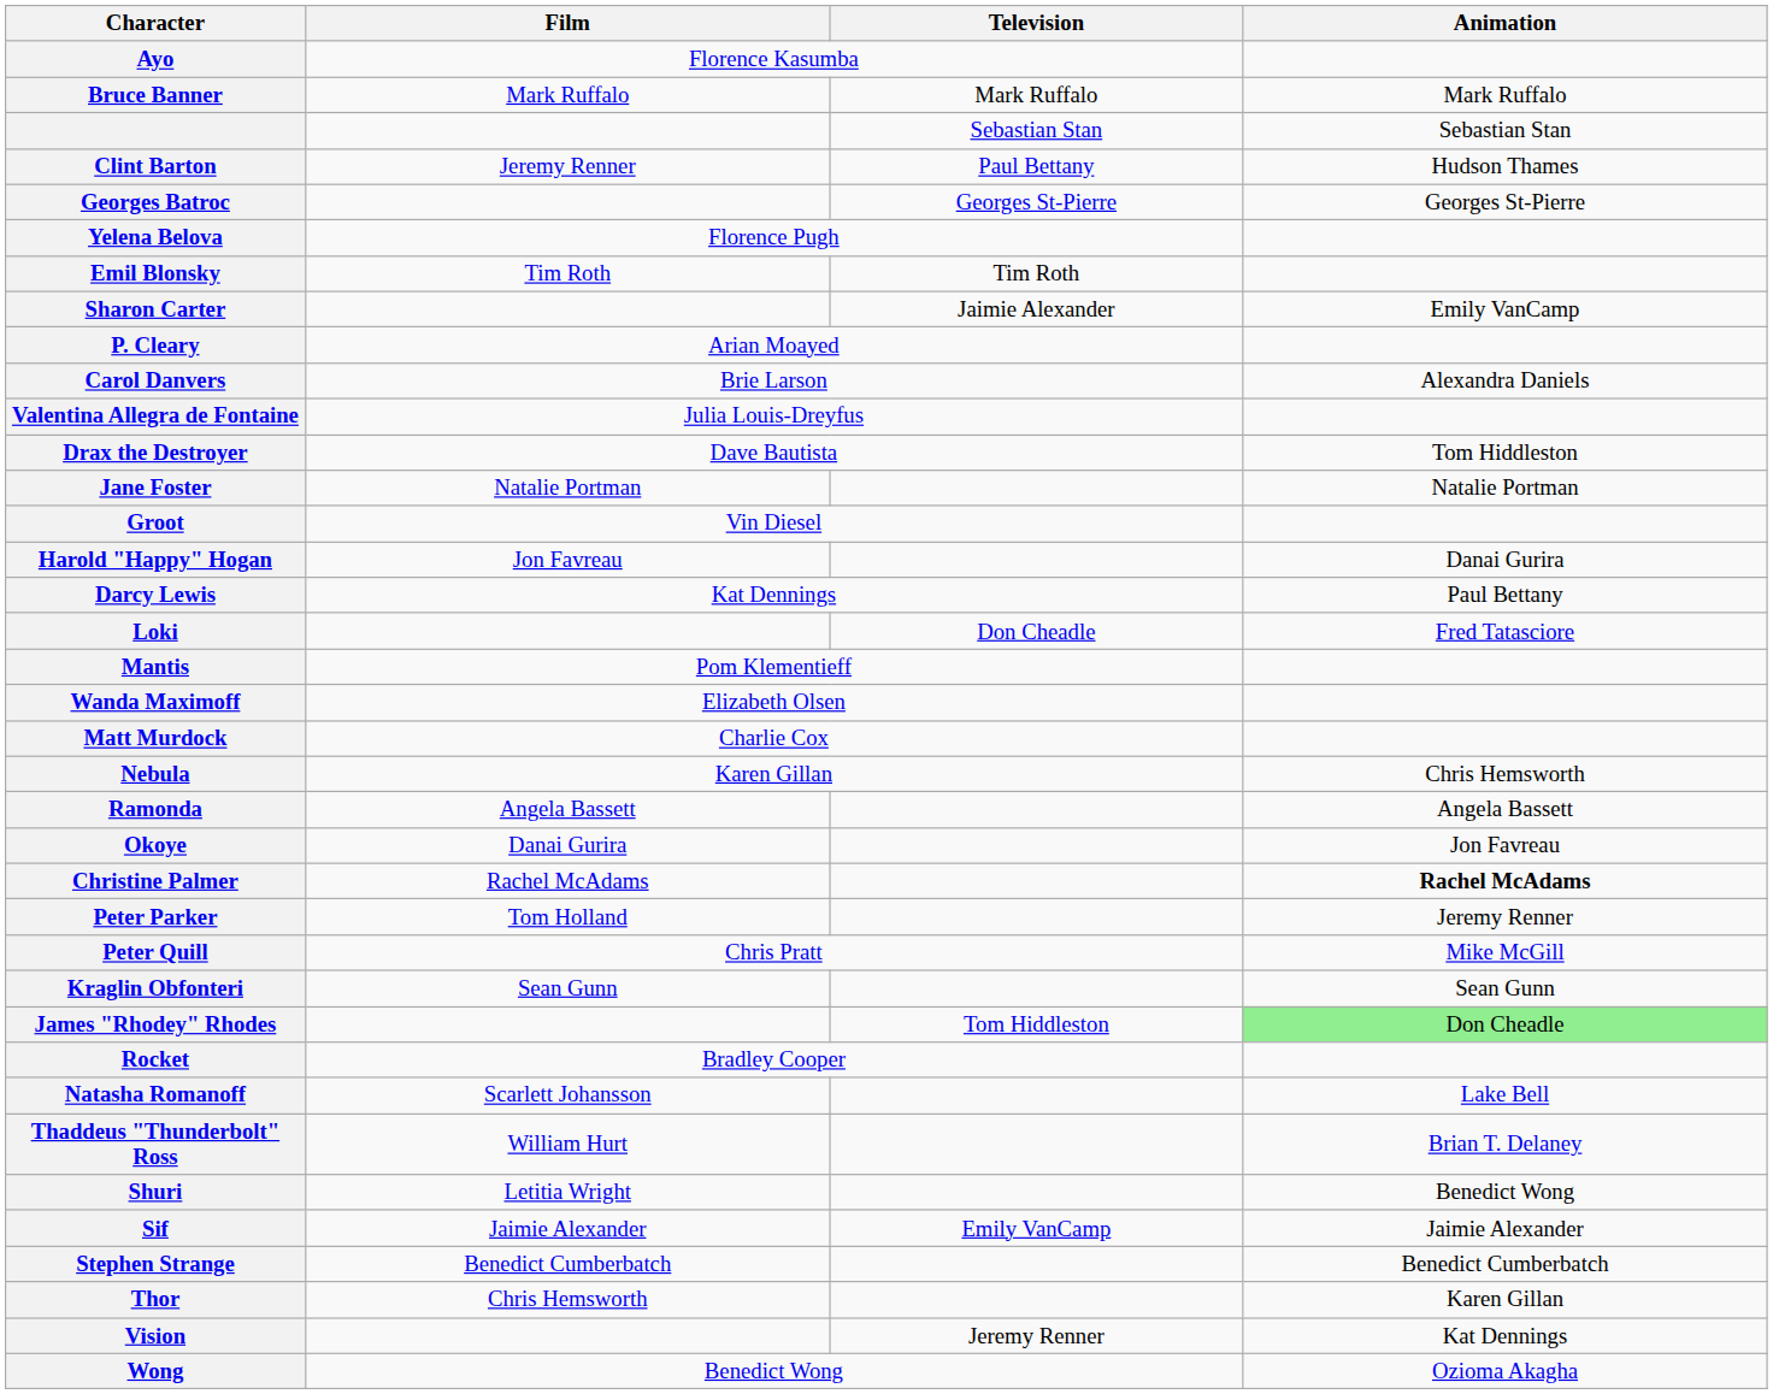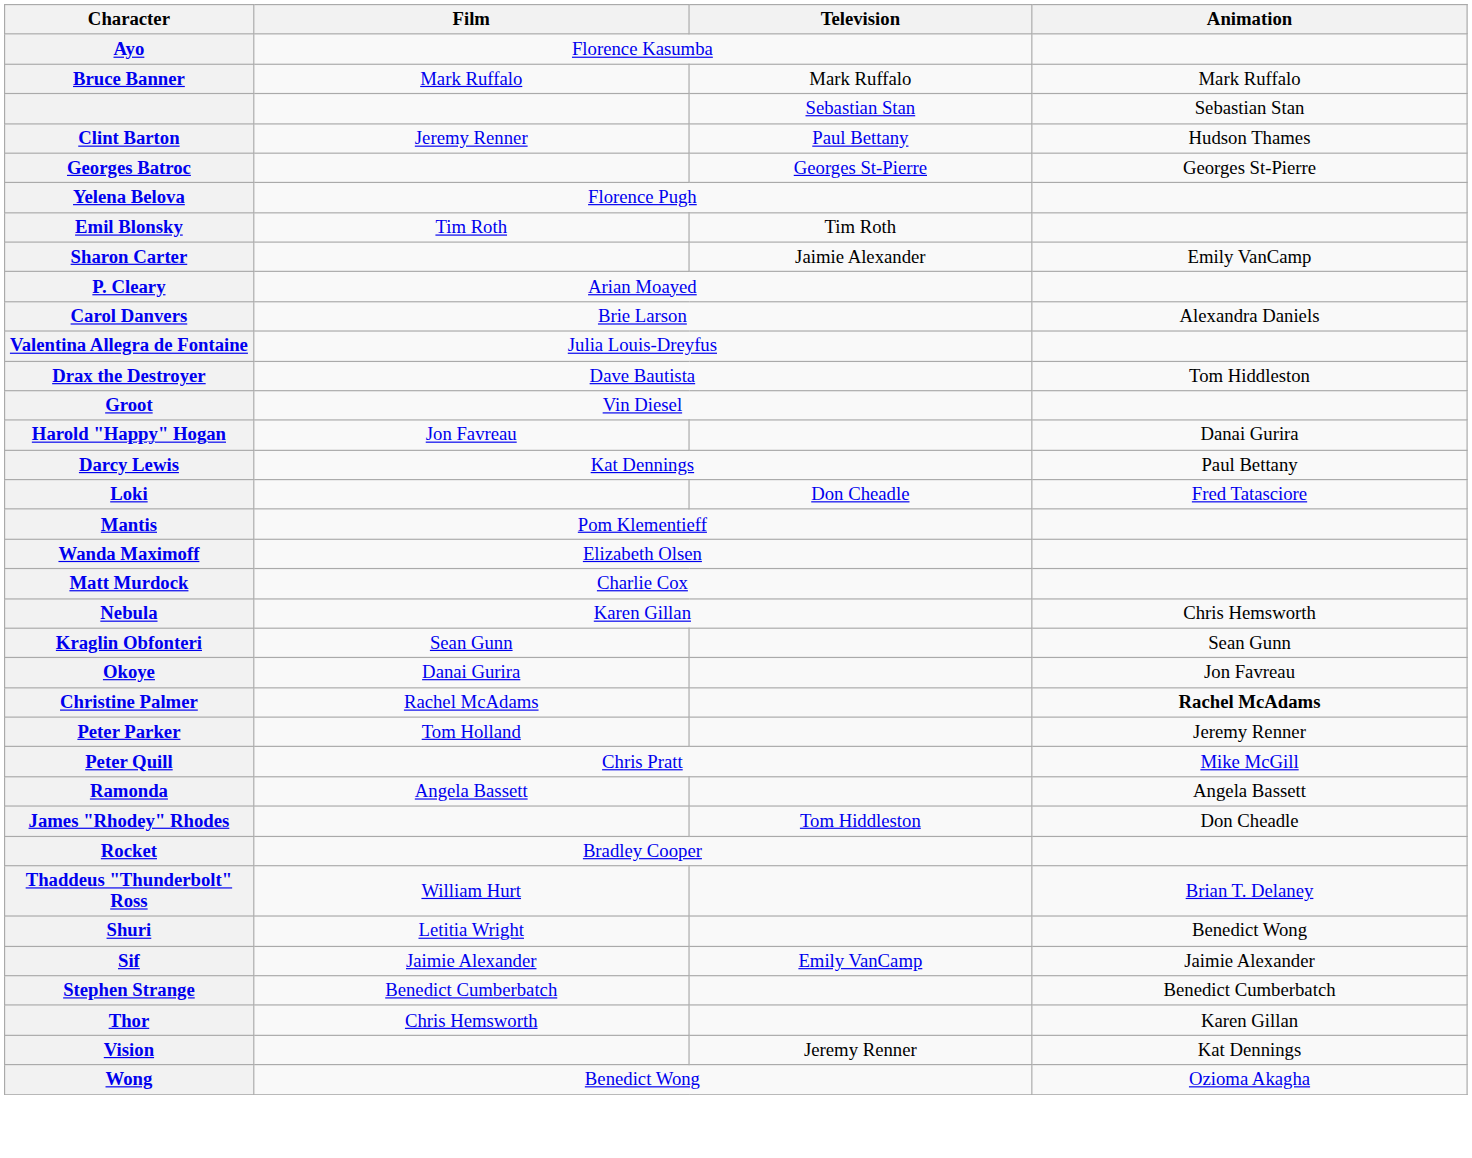- row: Jane Foster | Natalie Portman | Natalie Portman
rows swapped: Kraglin Obfonteri <-> Ramonda
James "Rhodey" Rhodes | Animation: lightgreen background -> no background
- row: Natasha Romanoff | Scarlett Johansson | Lake Bell
